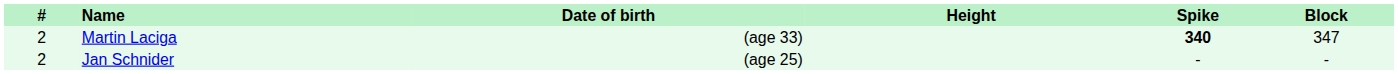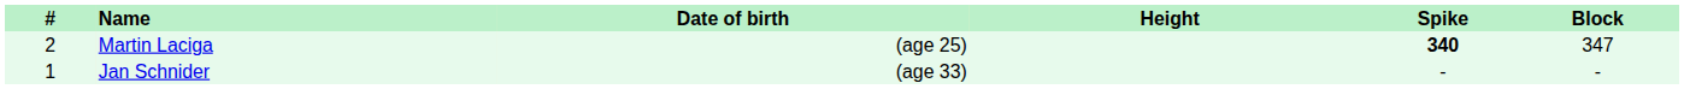Martin Laciga | Date of birth: (age 33) -> (age 25)
Jan Schnider | #: 2 -> 1
Jan Schnider | Date of birth: (age 25) -> (age 33)
